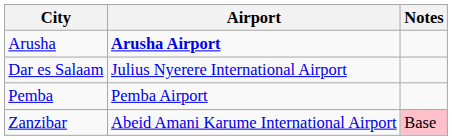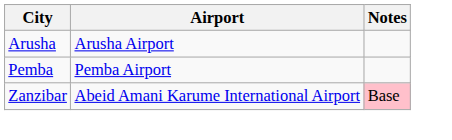Arusha | Airport: bold -> normal
- row: Dar es Salaam | Julius Nyerere International Airport
